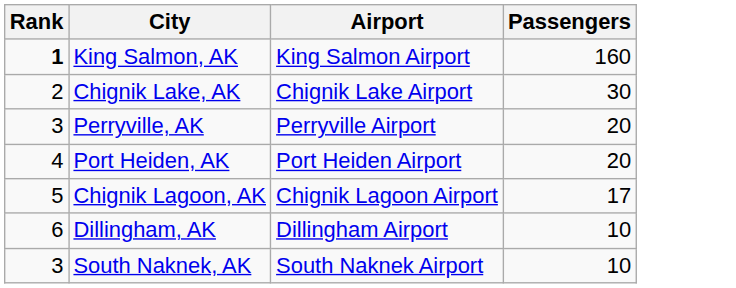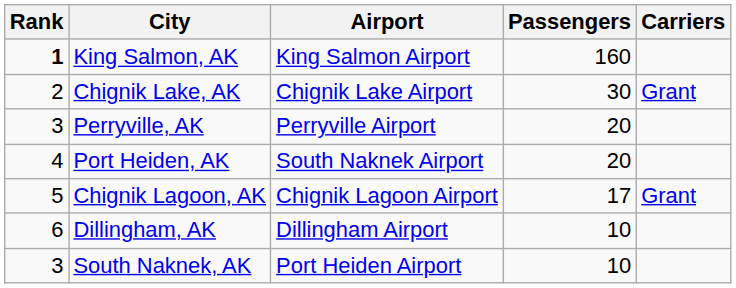+ column: Carriers | Grant | Grant
Port Heiden, AK | Airport: Port Heiden Airport -> South Naknek Airport
South Naknek, AK | Airport: South Naknek Airport -> Port Heiden Airport
